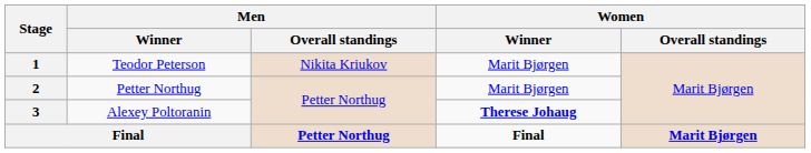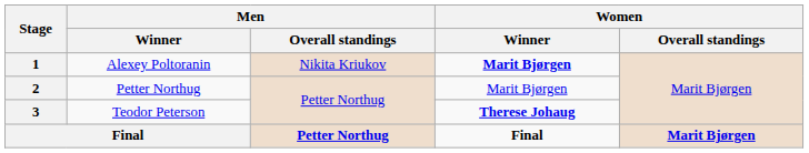1 | Men / Winner: Teodor Peterson -> Alexey Poltoranin
1 | Women / Winner: normal -> bold
3 | Men / Winner: Alexey Poltoranin -> Teodor Peterson
